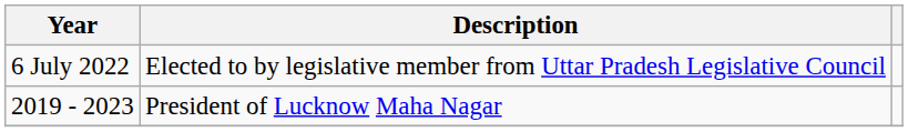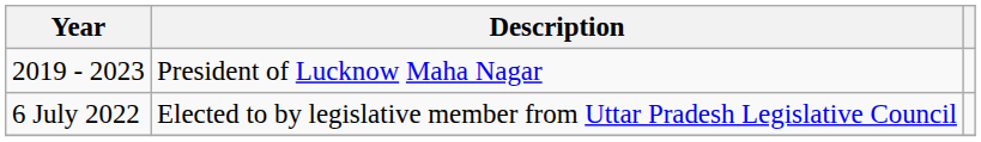rows swapped: 6 July 2022 <-> 2019 - 2023
